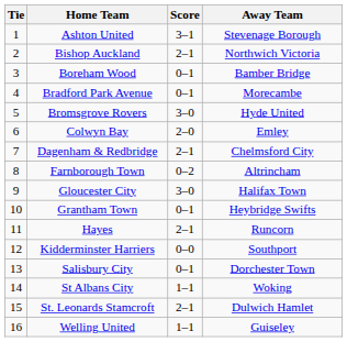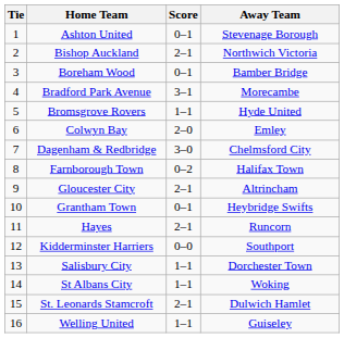Ashton United | Score: 3–1 -> 0–1
Bradford Park Avenue | Score: 0–1 -> 3–1
Bromsgrove Rovers | Score: 3–0 -> 1–1
Dagenham & Redbridge | Score: 2–1 -> 3–0
Farnborough Town | Away Team: Altrincham -> Halifax Town
Gloucester City | Score: 3–0 -> 2–1
Gloucester City | Away Team: Halifax Town -> Altrincham
Salisbury City | Score: 0–1 -> 1–1
